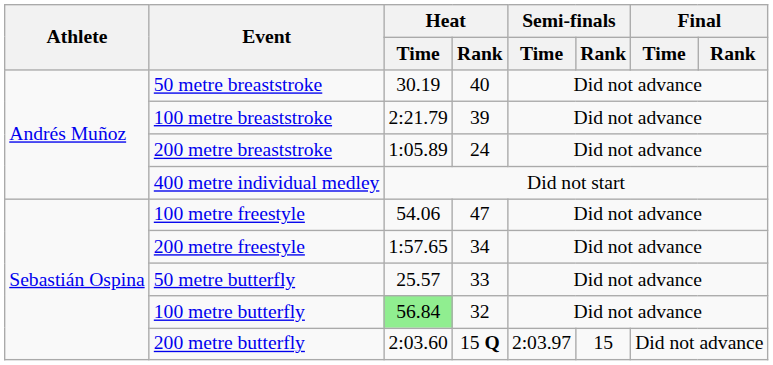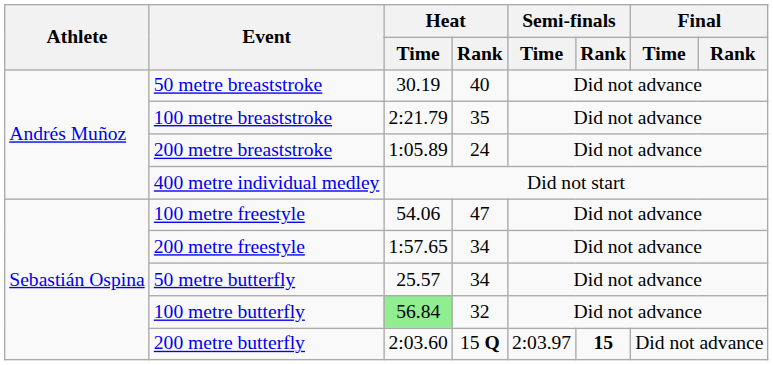100 metre breaststroke | Heat / Rank: 39 -> 35
50 metre butterfly | Heat / Rank: 33 -> 34
200 metre butterfly | Semi-finals / Rank: normal -> bold
